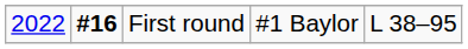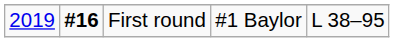First round | column 1: 2022 -> 2019
